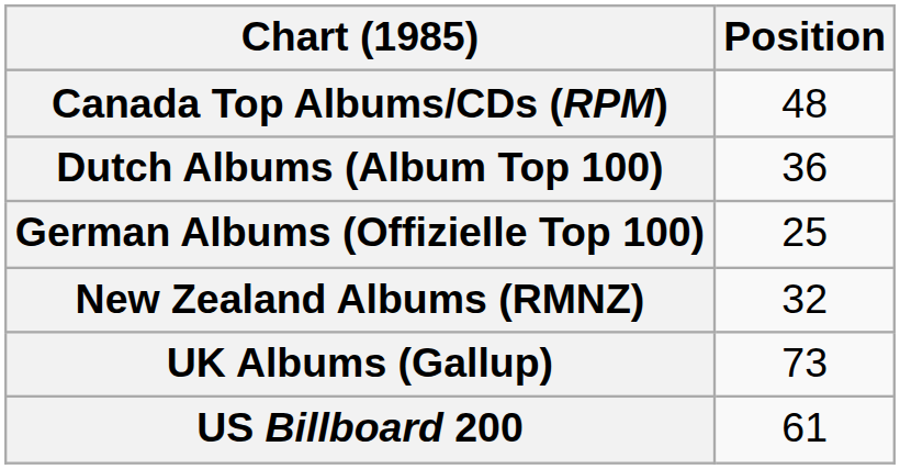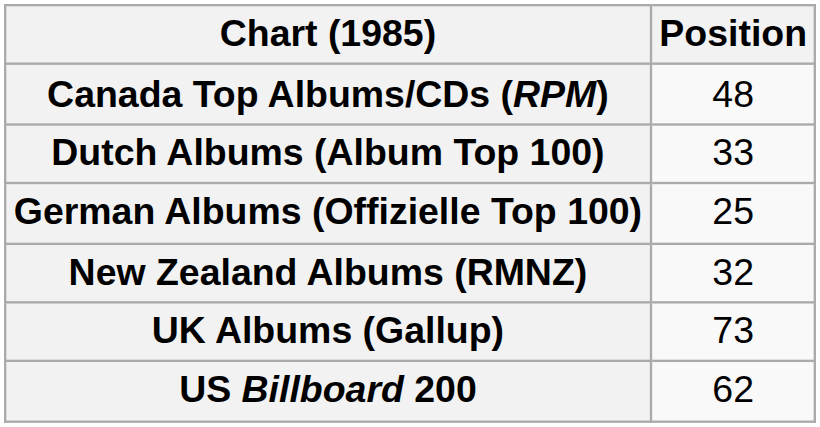Dutch Albums (Album Top 100) | Position: 36 -> 33
US Billboard 200 | Position: 61 -> 62
